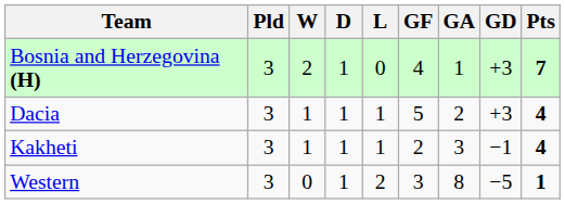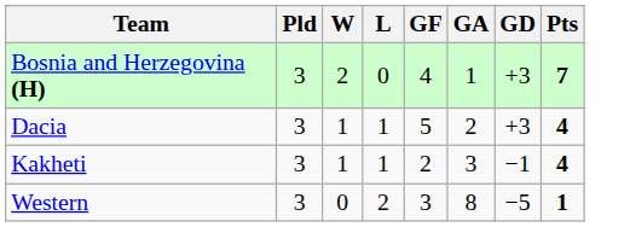- column: D | 1 | 1 | 1 | 1
